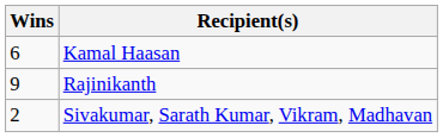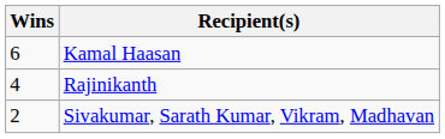Rajinikanth | Wins: 9 -> 4
